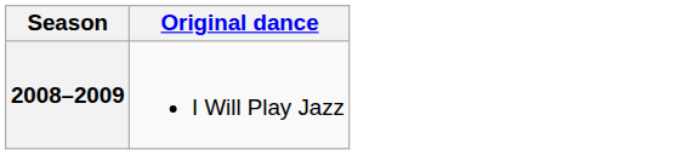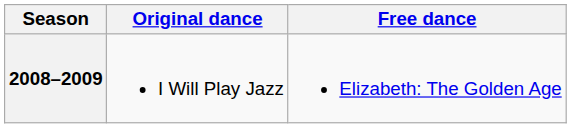+ column: Free dance | Elizabeth: The Golden Age
